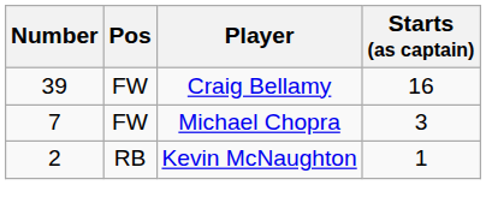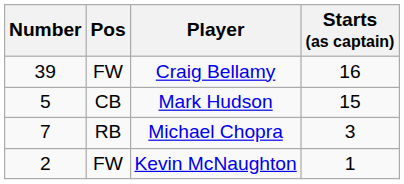+ row: 5 | CB | Mark Hudson | 15
Michael Chopra | Pos: FW -> RB
Kevin McNaughton | Pos: RB -> FW
